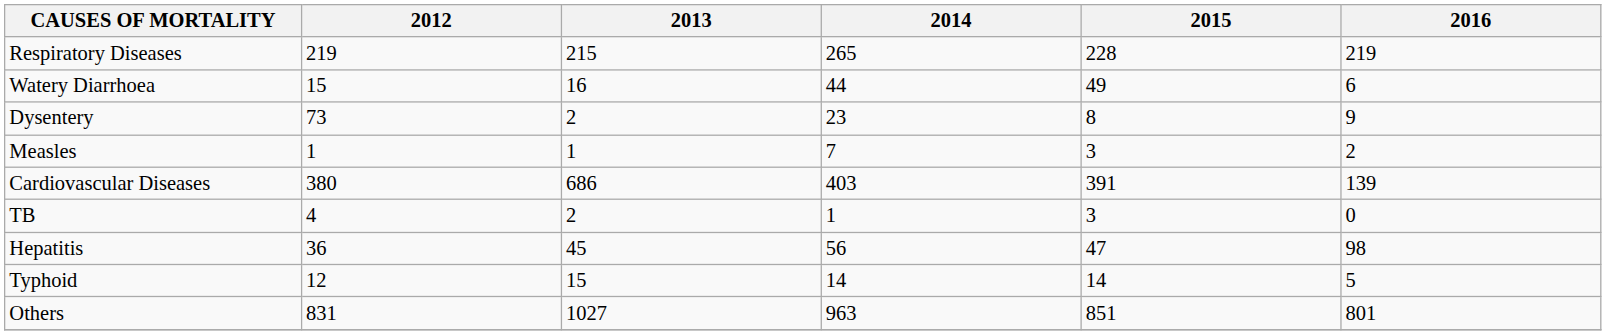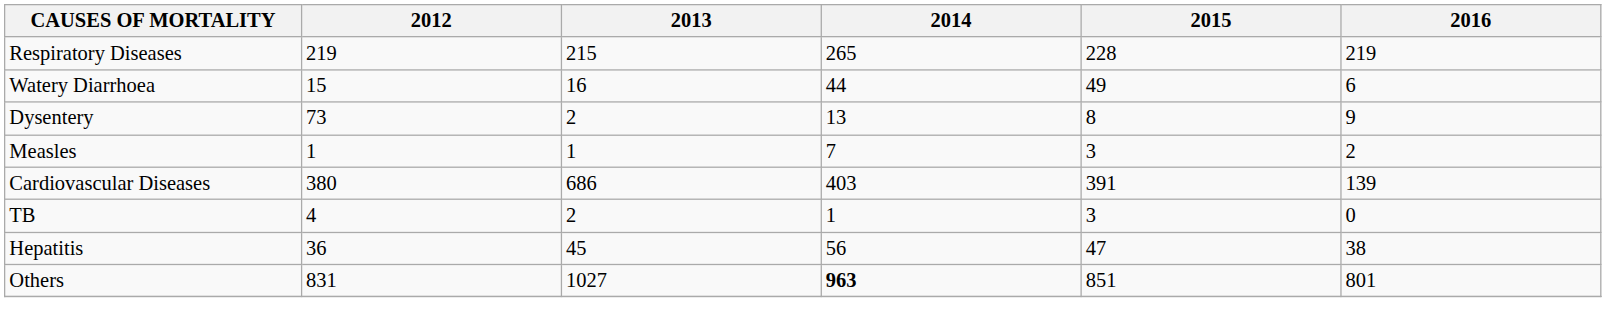Dysentery | 2014: 23 -> 13
Hepatitis | 2016: 98 -> 38
- row: Typhoid | 12 | 15 | 14 | 14 | 5
Others | 2014: normal -> bold
